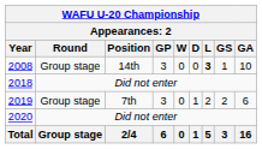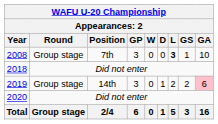2008 | Position: 14th -> 7th
2019 | Position: 7th -> 14th
2019 | GA: no background -> pink background
